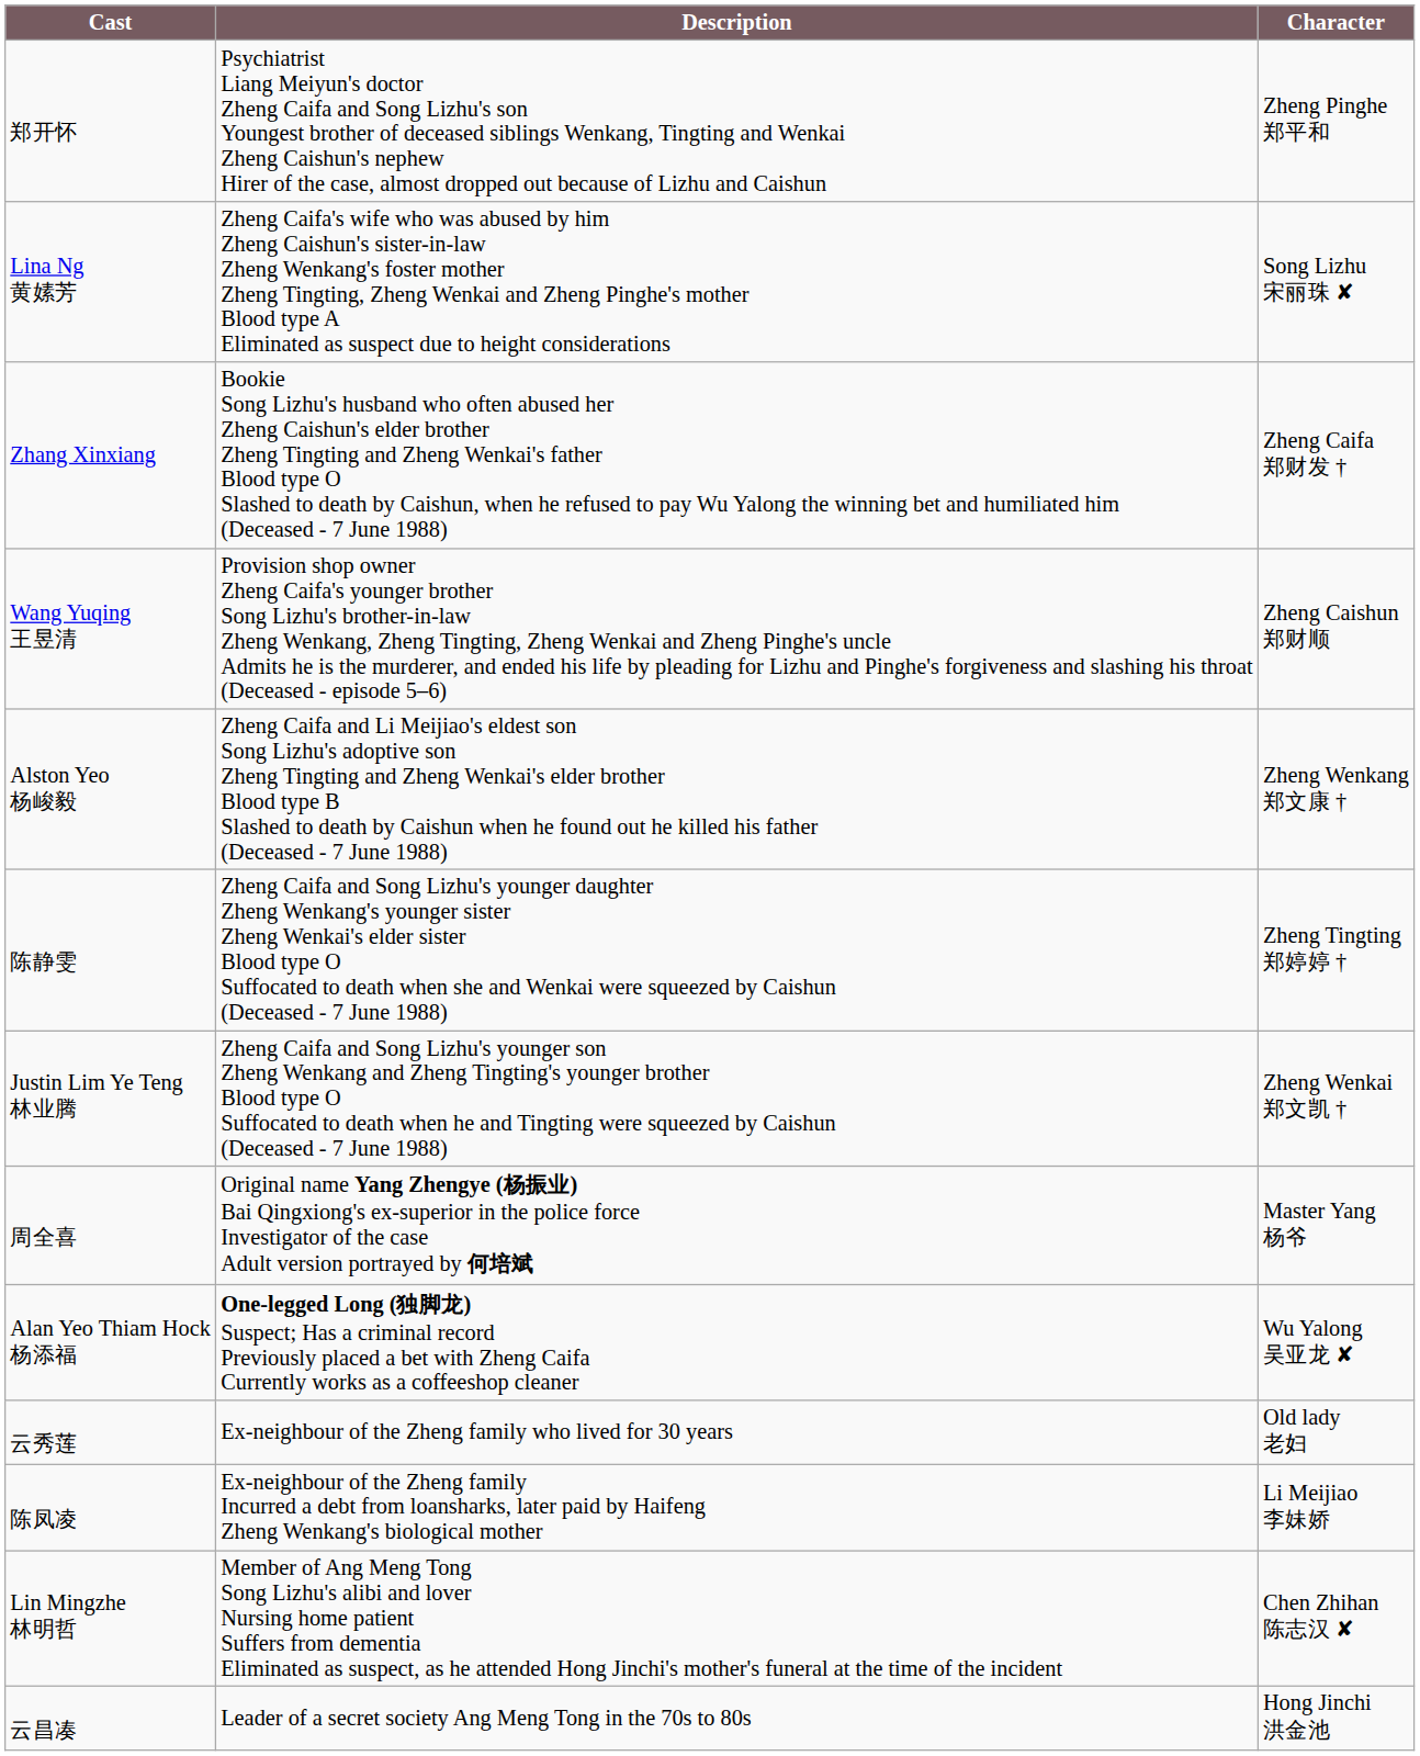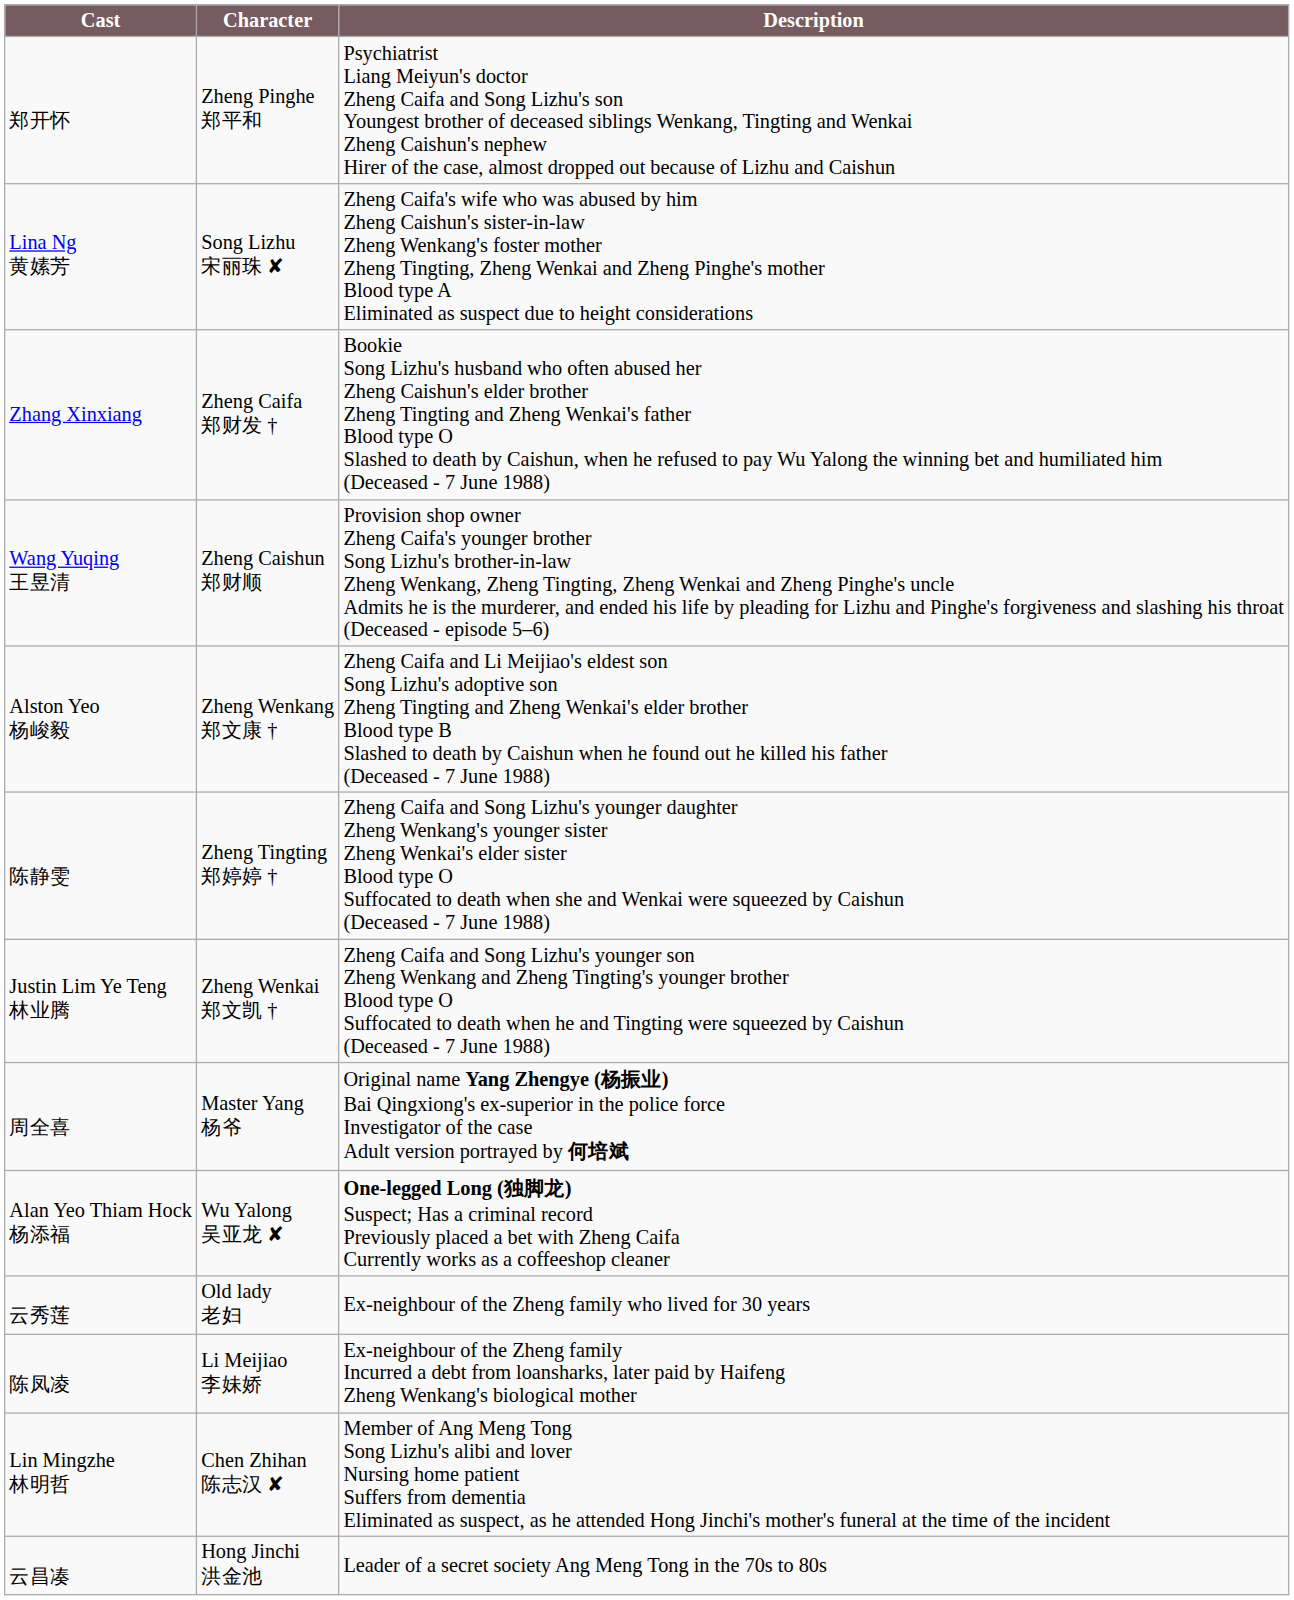columns swapped: Character <-> Description
